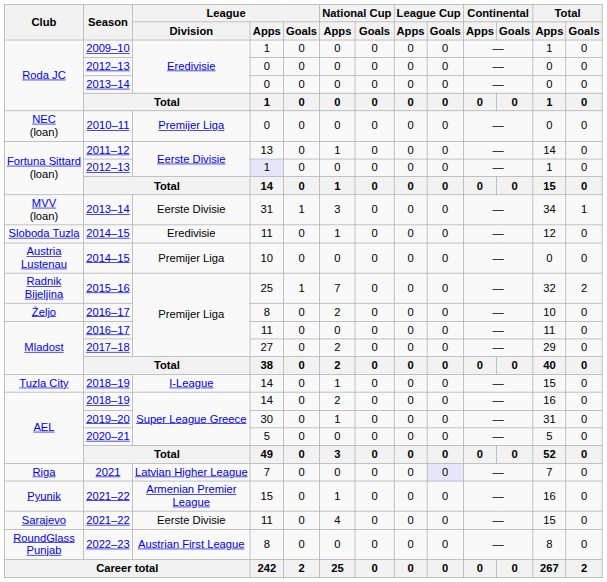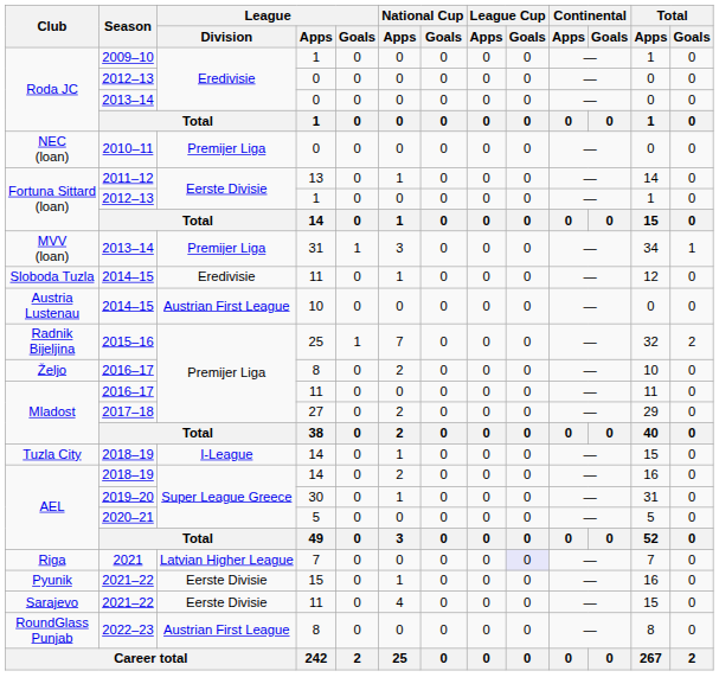Fortuna Sittard (loan) / 2012–13 | League / Apps: lavender background -> no background
MVV (loan) | League / Division: Eerste Divisie -> Premijer Liga
Austria Lustenau | League / Division: Premijer Liga -> Austrian First League
Pyunik | League / Division: Armenian Premier League -> Eerste Divisie
